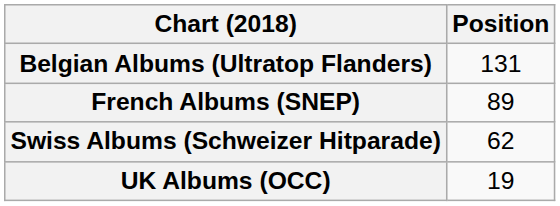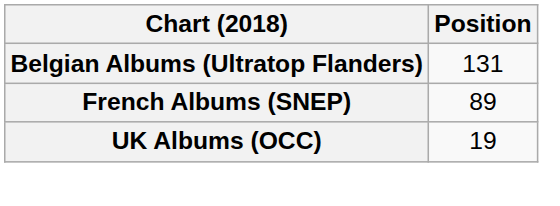- row: Swiss Albums (Schweizer Hitparade) | 62
